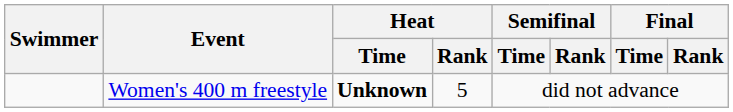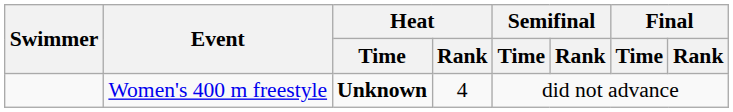Women's 400 m freestyle | Heat / Rank: 5 -> 4
